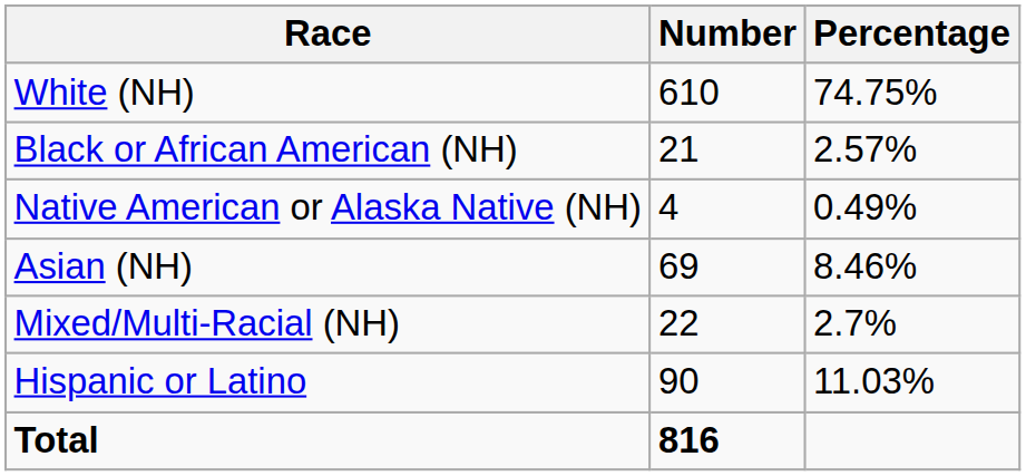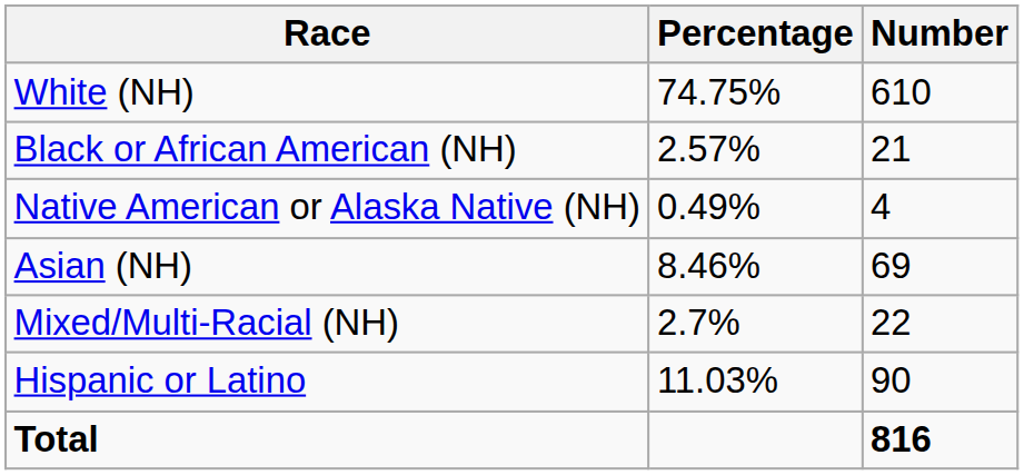columns swapped: Number <-> Percentage
